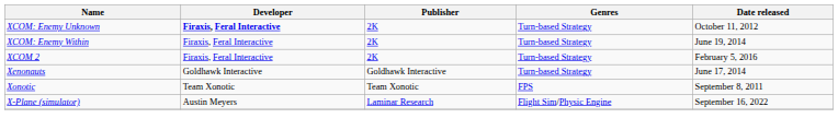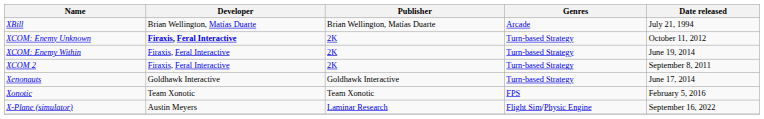+ row: XBill | Brian Wellington, Matías Duarte | Brian Wellington, Matías Duarte | Arcade | July 21, 1994
XCOM 2 | Date released: February 5, 2016 -> September 8, 2011
Xonotic | Date released: September 8, 2011 -> February 5, 2016
